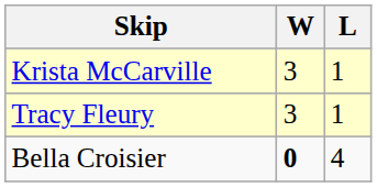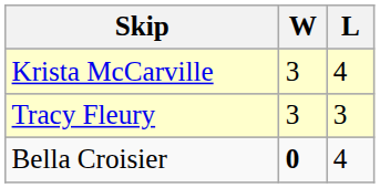Krista McCarville | L: 1 -> 4
Tracy Fleury | L: 1 -> 3
